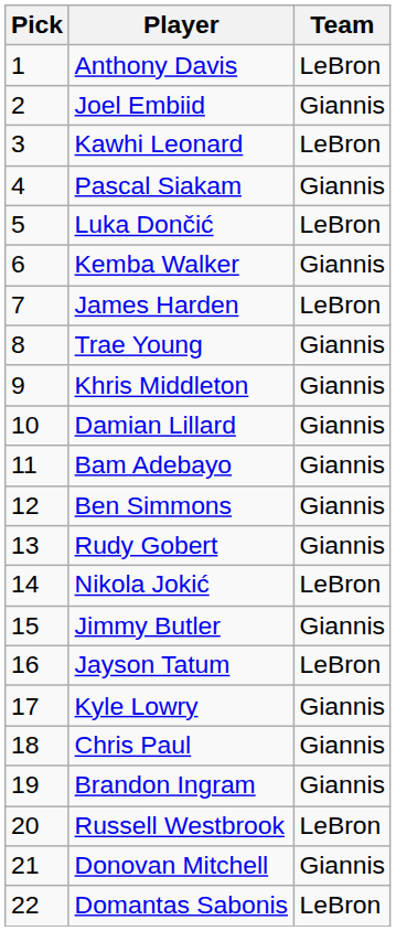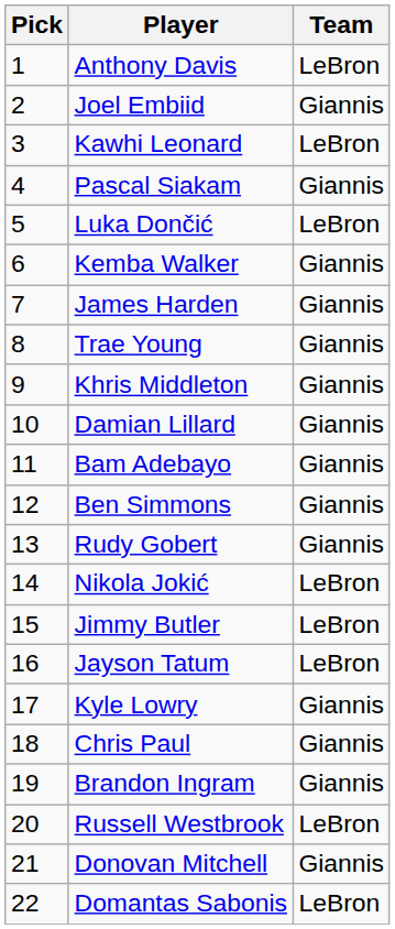James Harden | Team: LeBron -> Giannis
Jimmy Butler | Team: Giannis -> LeBron
